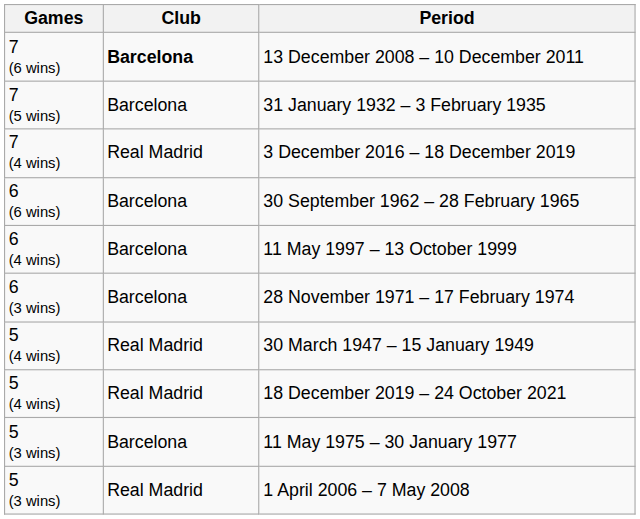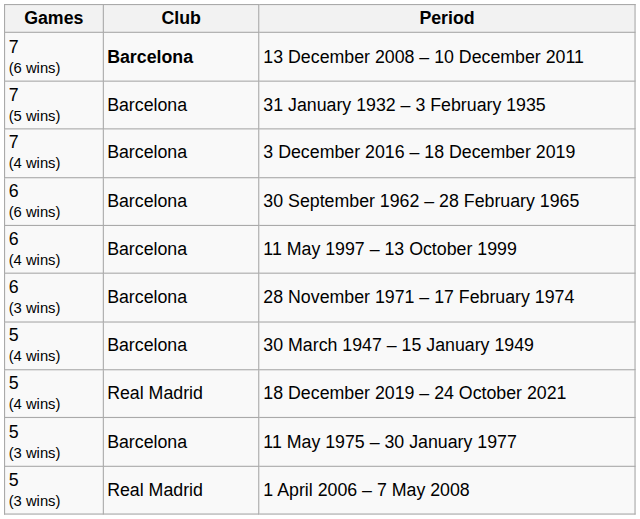3 December 2016 – 18 December 2019 | Club: Real Madrid -> Barcelona
30 March 1947 – 15 January 1949 | Club: Real Madrid -> Barcelona
